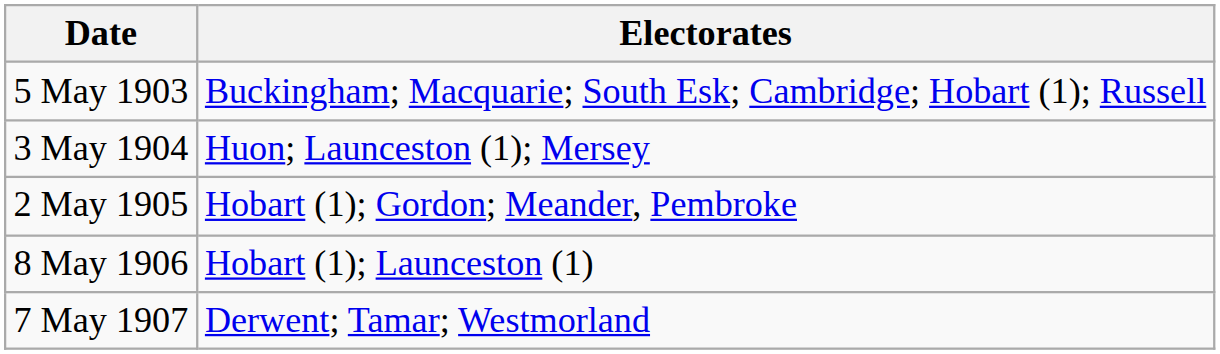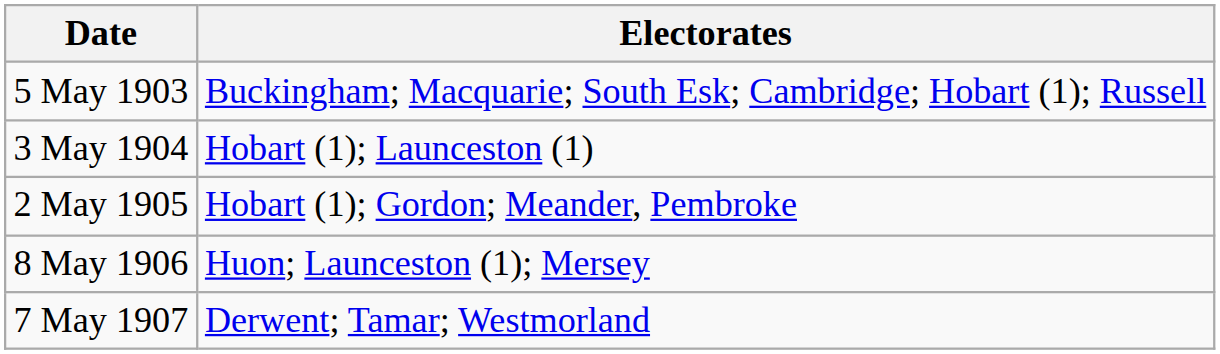3 May 1904 | Electorates: Huon; Launceston (1); Mersey -> Hobart (1); Launceston (1)
8 May 1906 | Electorates: Hobart (1); Launceston (1) -> Huon; Launceston (1); Mersey
